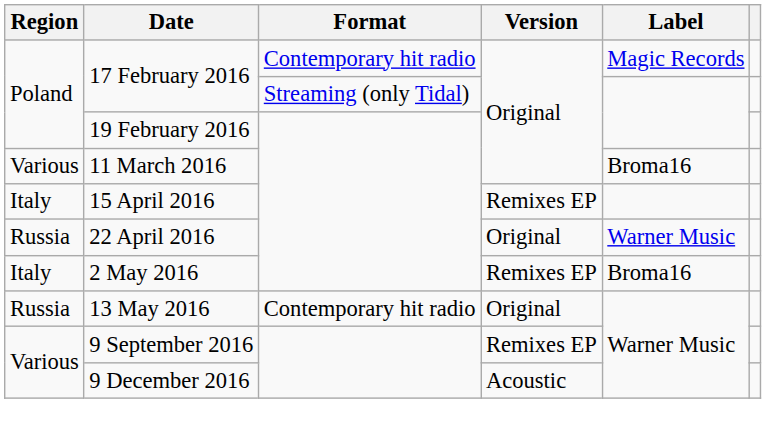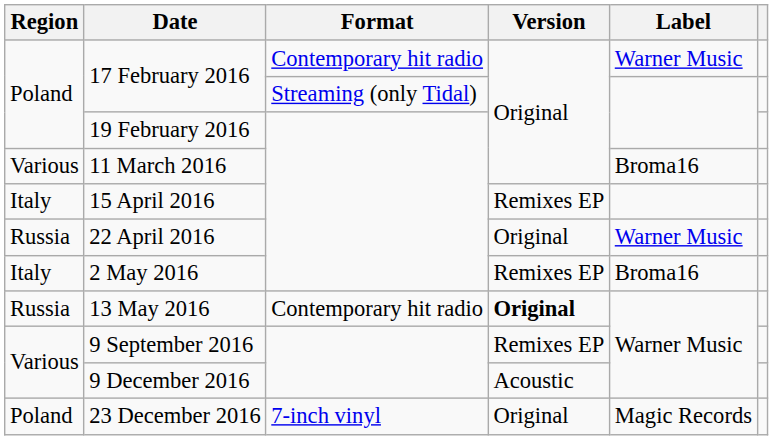17 February 2016 / Contemporary hit radio | Label: Magic Records -> Warner Music
13 May 2016 | Version: normal -> bold
+ row: Poland | 23 December 2016 | 7-inch vinyl | Original | Magic Records
